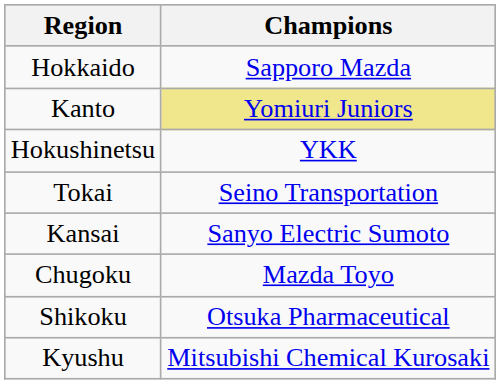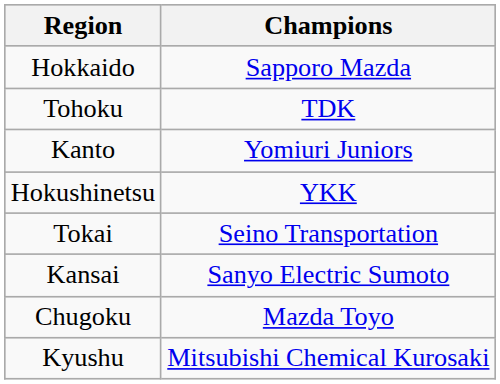+ row: Tohoku | TDK
Kanto | Champions: khaki background -> no background
- row: Shikoku | Otsuka Pharmaceutical
